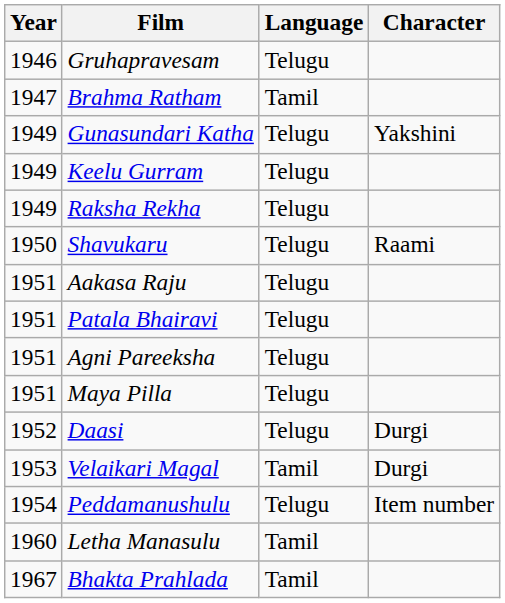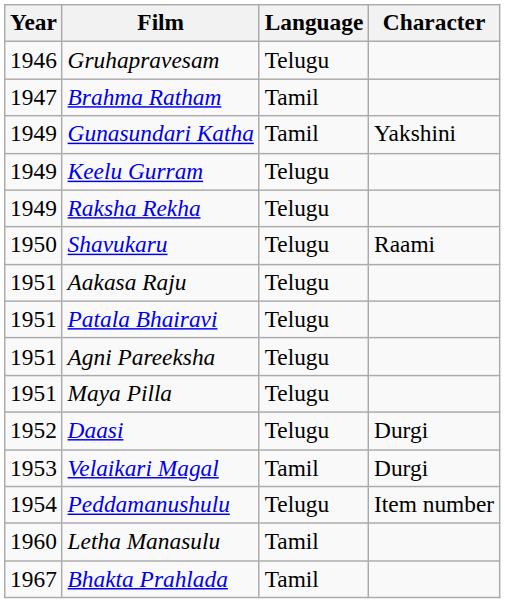Gunasundari Katha | Language: Telugu -> Tamil
